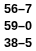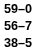rows swapped: 56–7 <-> 59–0
